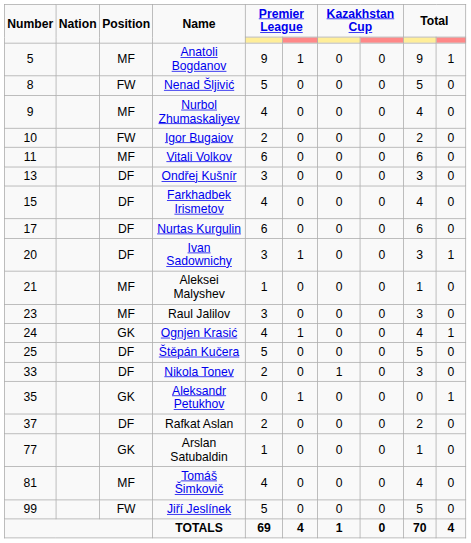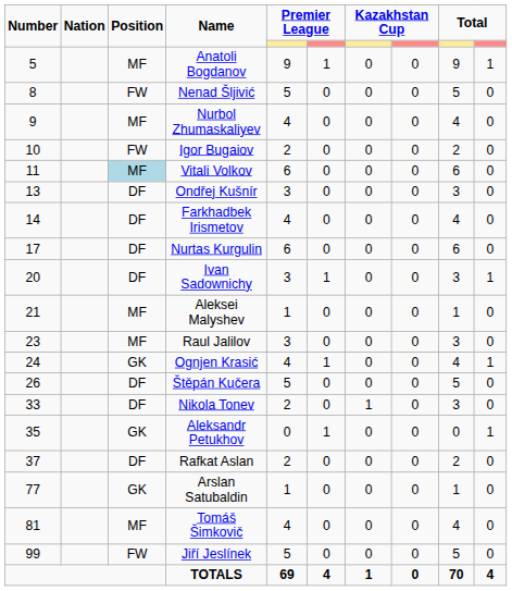Vitali Volkov | Position: no background -> lightblue background
Farkhadbek Irismetov | Number: 15 -> 14
Štěpán Kučera | Number: 25 -> 26
